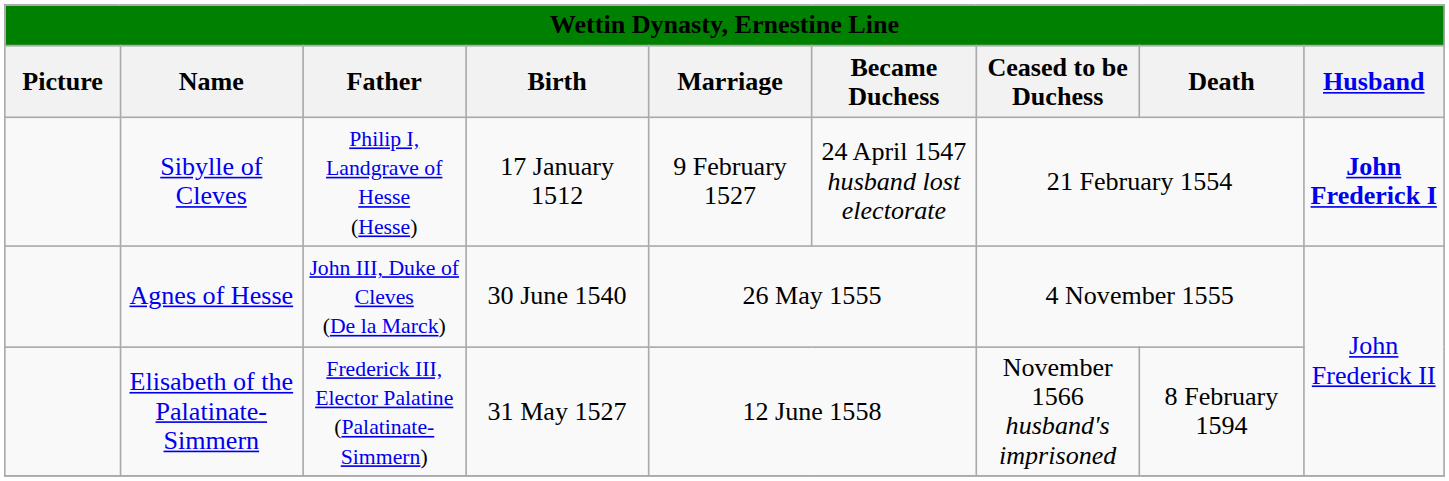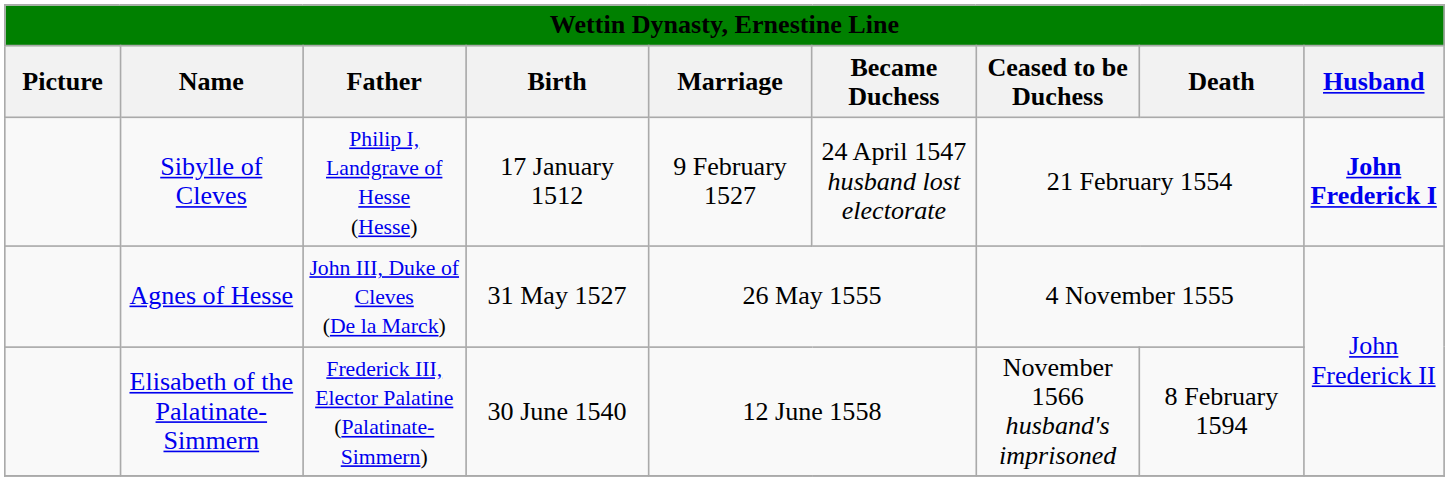Agnes of Hesse | Birth: 30 June 1540 -> 31 May 1527
Elisabeth of the Palatinate-Simmern | Birth: 31 May 1527 -> 30 June 1540
